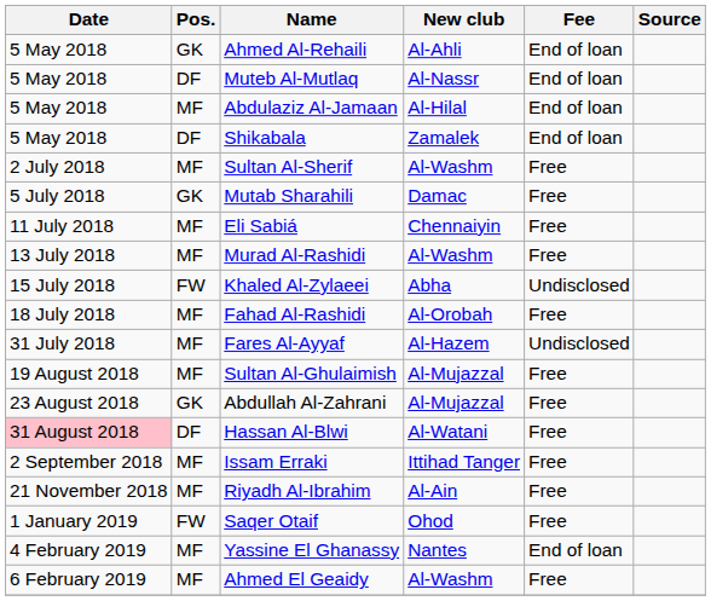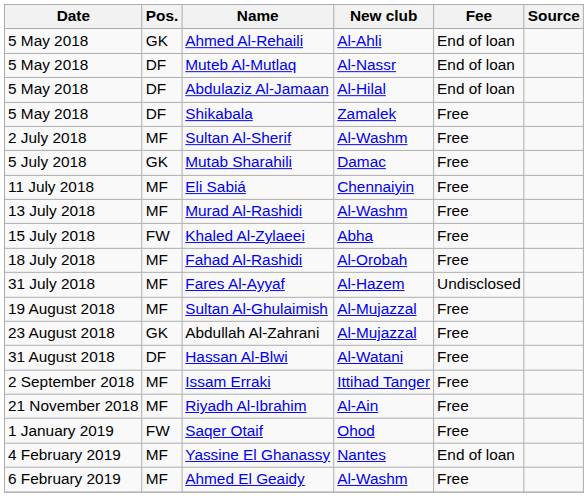Abdulaziz Al-Jamaan | Pos.: MF -> DF
Shikabala | Fee: End of loan -> Free
Khaled Al-Zylaeei | Fee: Undisclosed -> Free
Hassan Al-Blwi | Date: pink background -> no background
